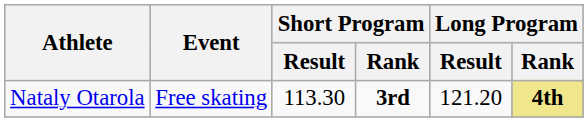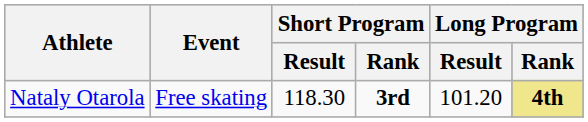Nataly Otarola | Short Program / Result: 113.30 -> 118.30
Nataly Otarola | Long Program / Result: 121.20 -> 101.20
